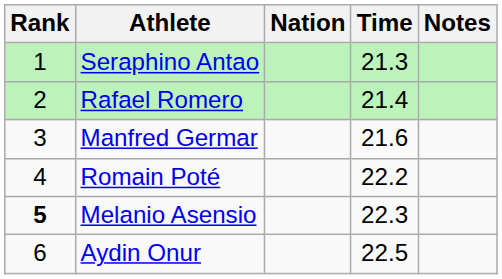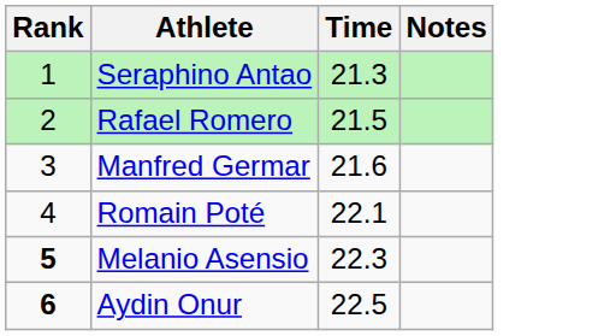- column: Nation
Rafael Romero | Time: 21.4 -> 21.5
Romain Poté | Time: 22.2 -> 22.1
Aydin Onur | Rank: normal -> bold
